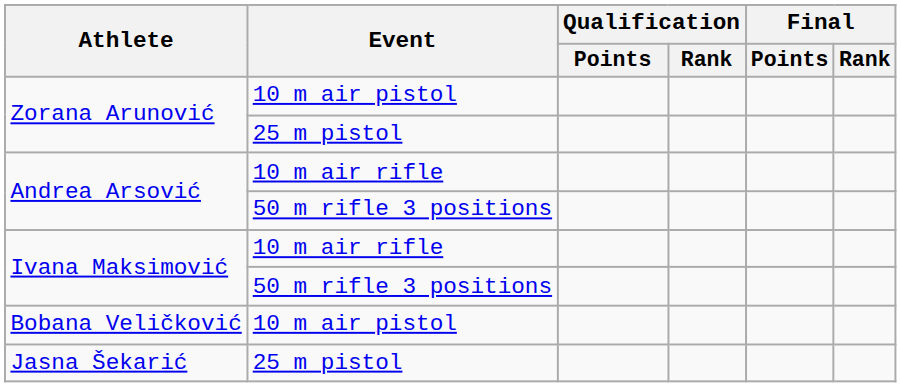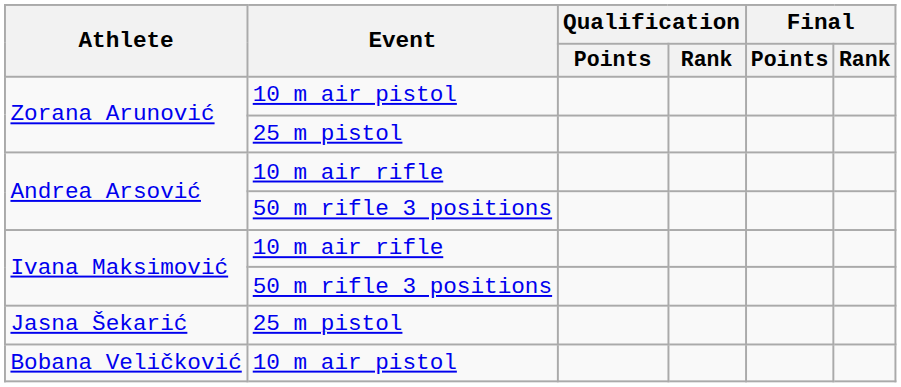rows swapped: Jasna Šekarić <-> Bobana Veličković
